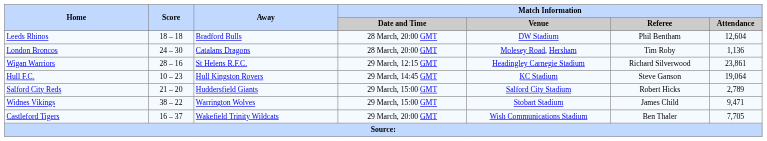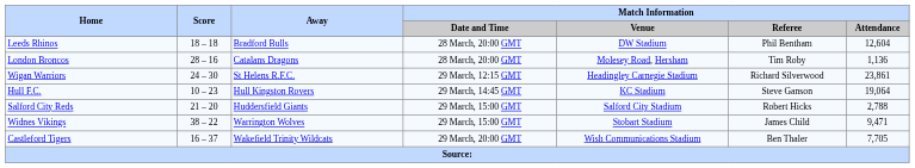London Broncos | Score: 24 – 30 -> 28 – 16
Wigan Warriors | Score: 28 – 16 -> 24 – 30
Salford City Reds | Match Information / Attendance: 2,789 -> 2,788
